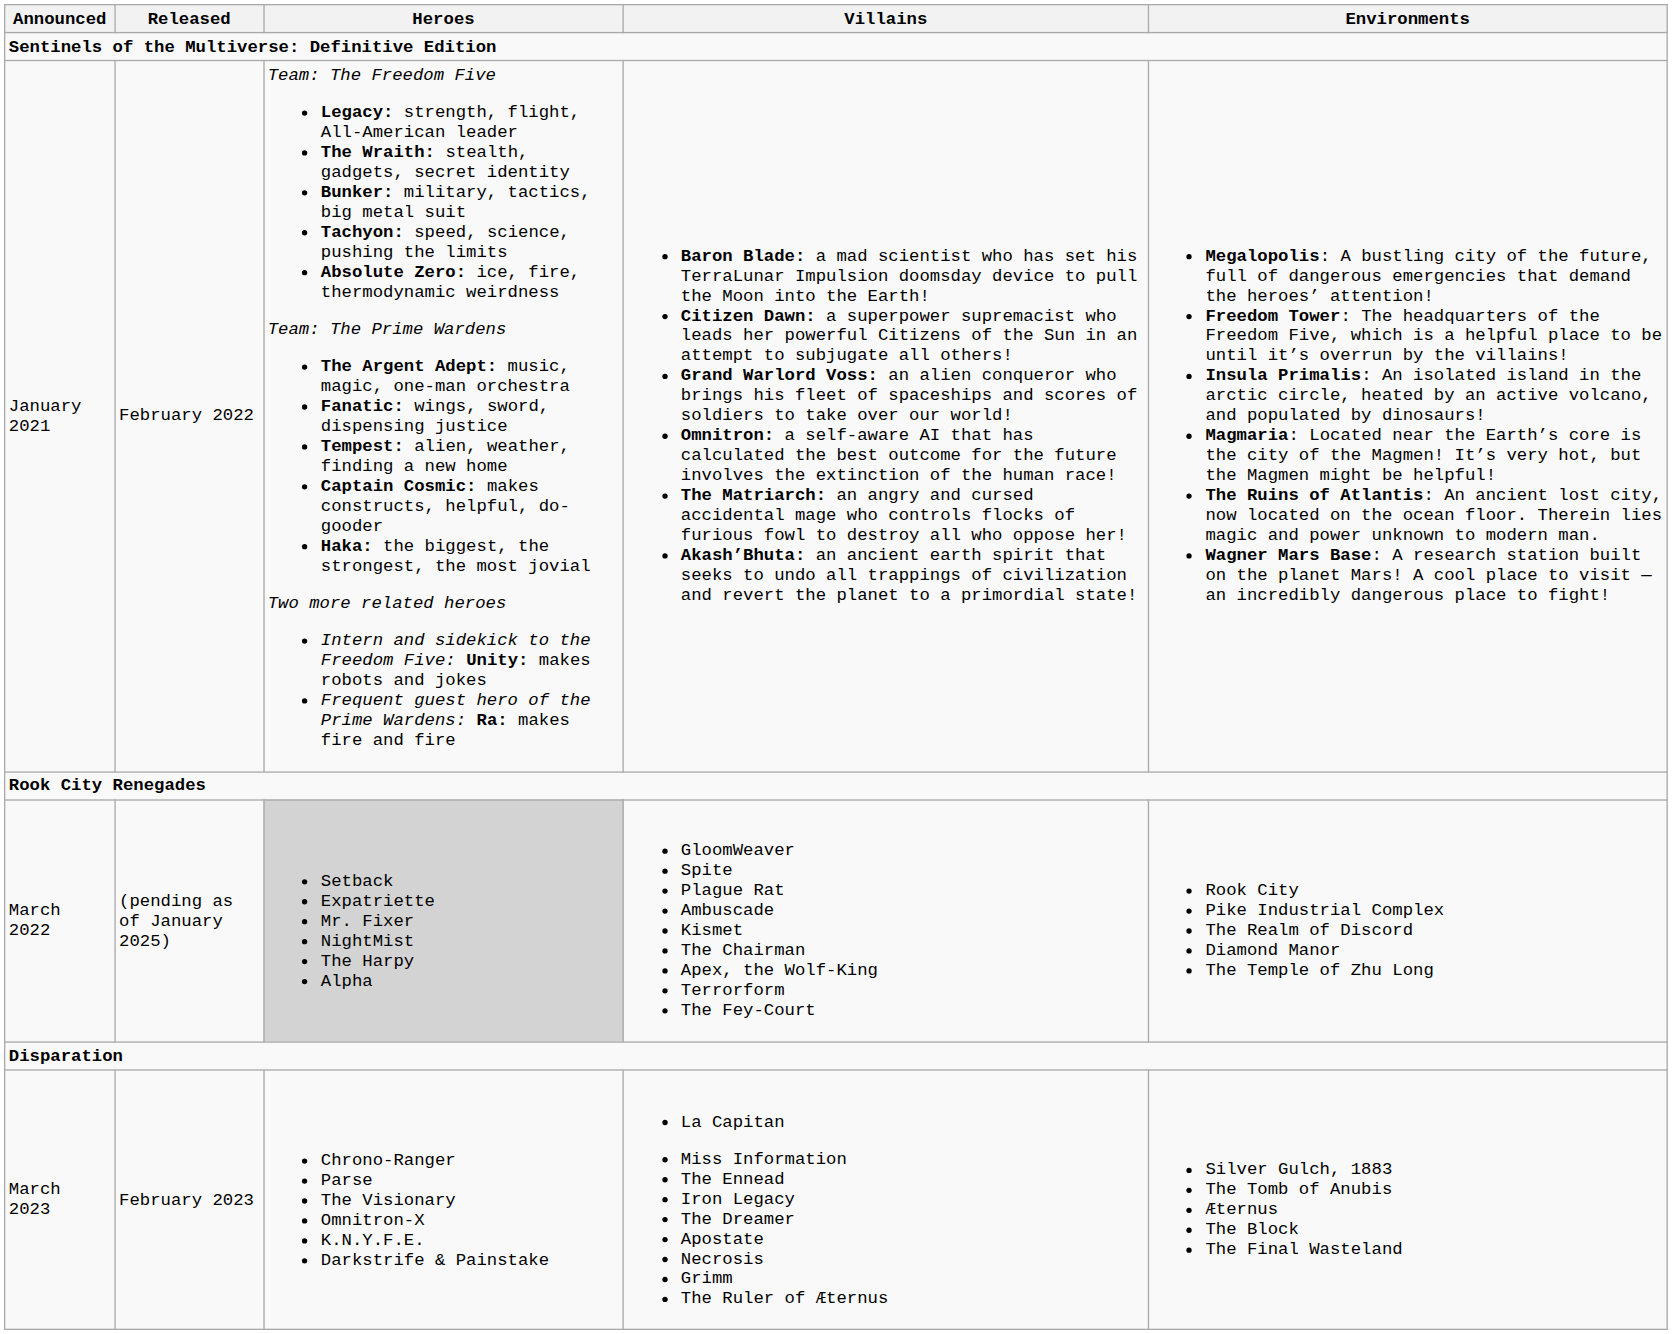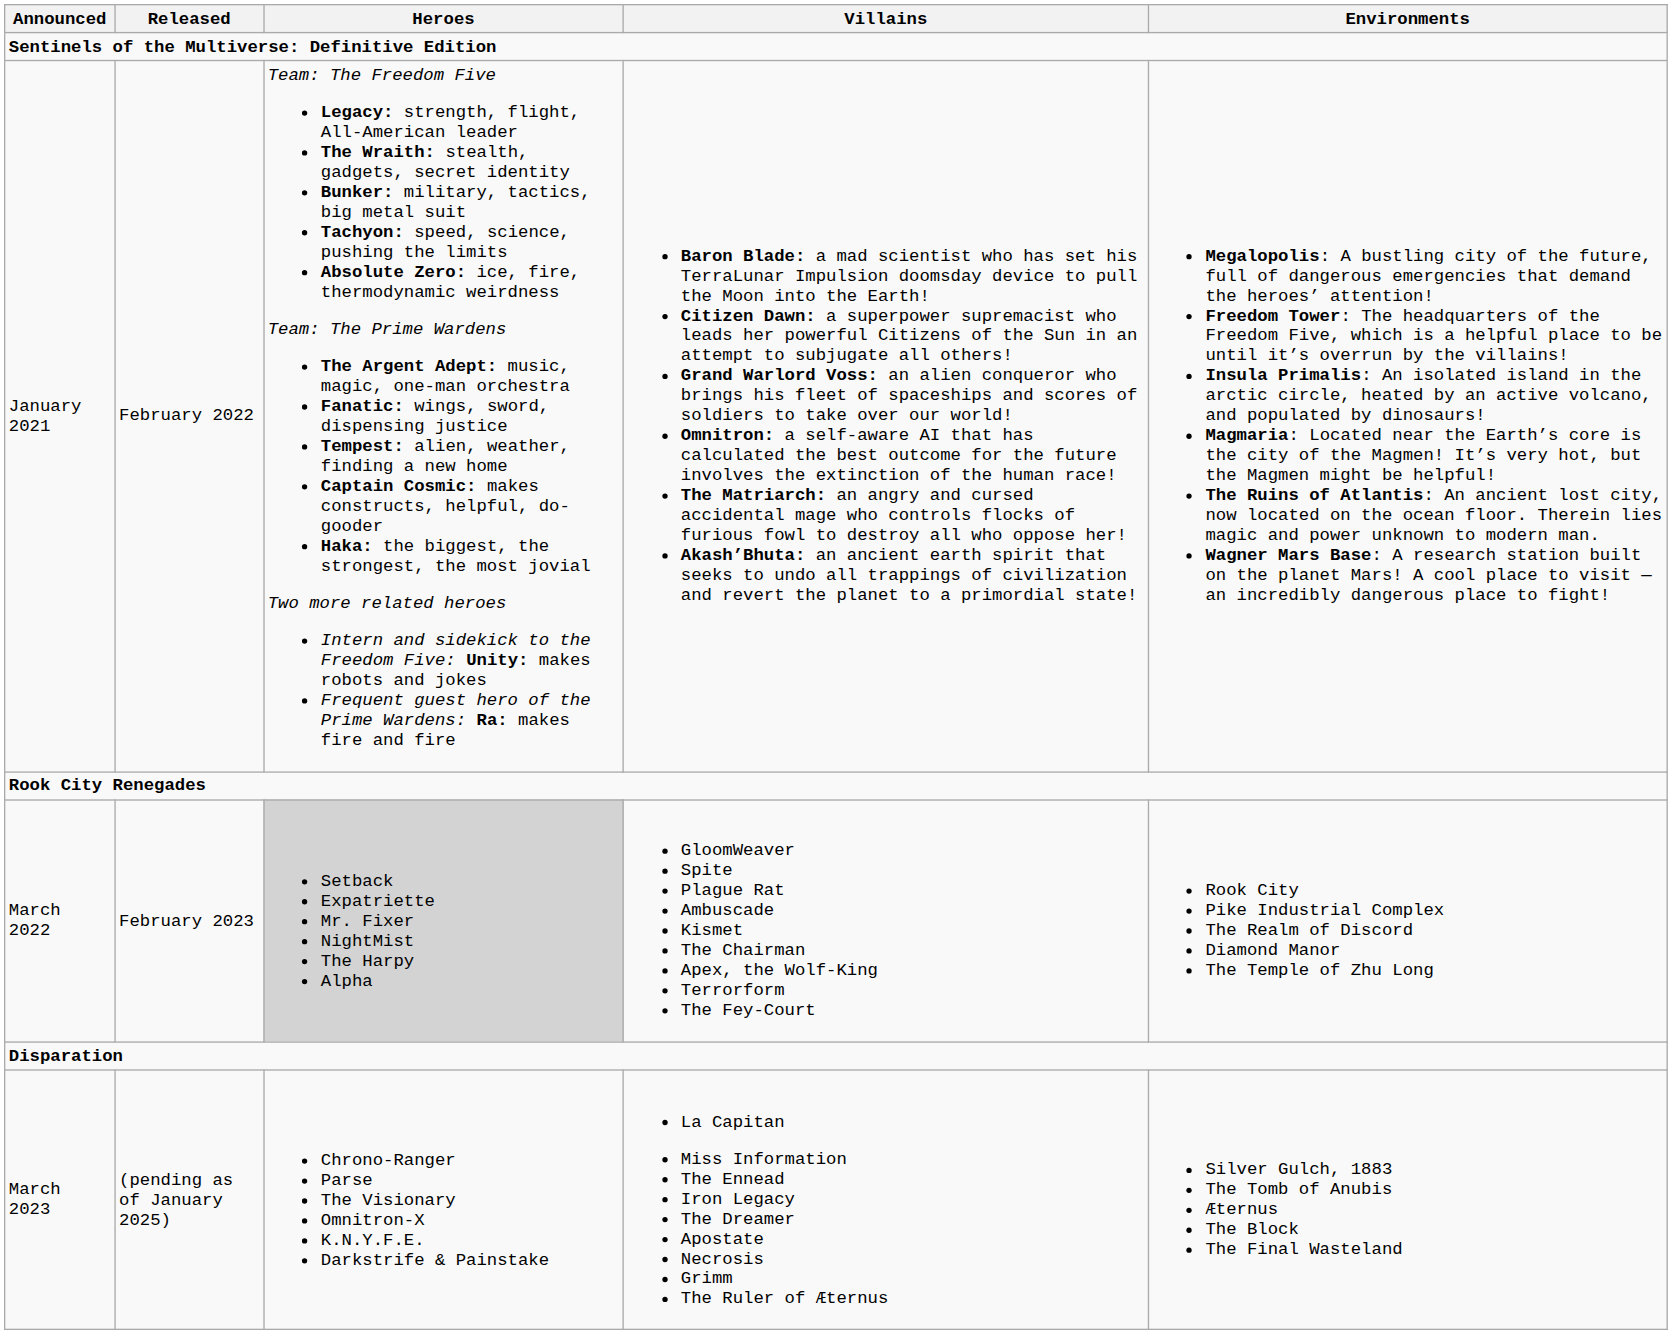March 2022 | Released: (pending as of January 2025) -> February 2023
March 2023 | Released: February 2023 -> (pending as of January 2025)
